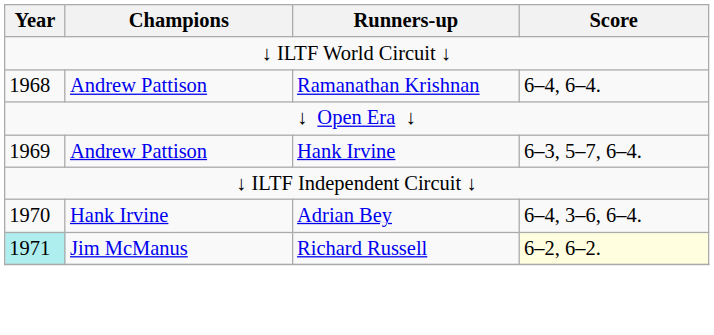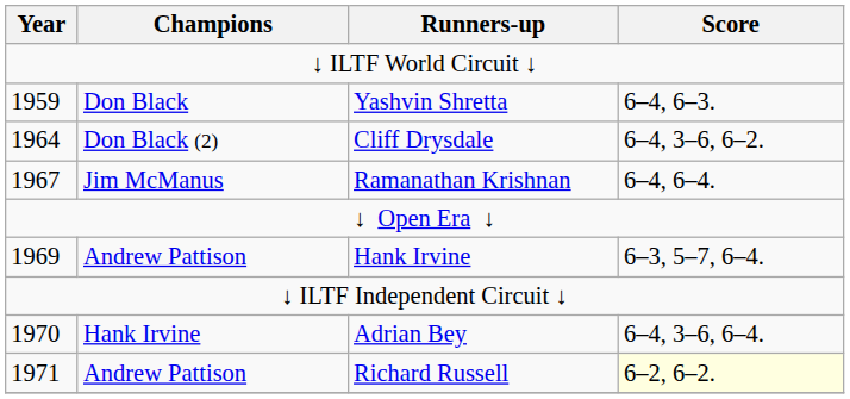+ row: 1959 | Don Black | Yashvin Shretta | 6–4, 6–3.
+ row: 1964 | Don Black (2) | Cliff Drysdale | 6–4, 3–6, 6–2.
Ramanathan Krishnan | Year: 1968 -> 1967
Ramanathan Krishnan | Champions: Andrew Pattison -> Jim McManus
Richard Russell | Year: paleturquoise background -> no background
Richard Russell | Champions: Jim McManus -> Andrew Pattison
